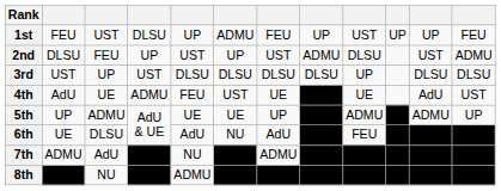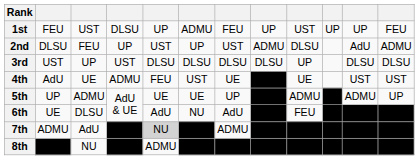2nd | column 11: UST -> AdU
4th | column 11: AdU -> UST
7th | column 5: no background -> lightgrey background
